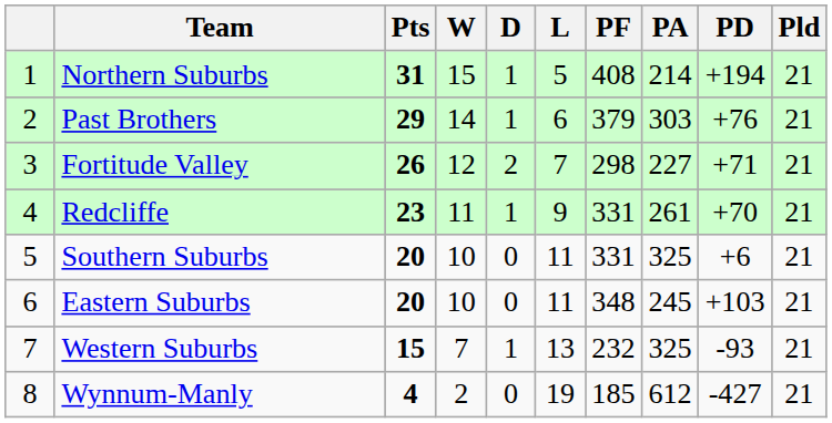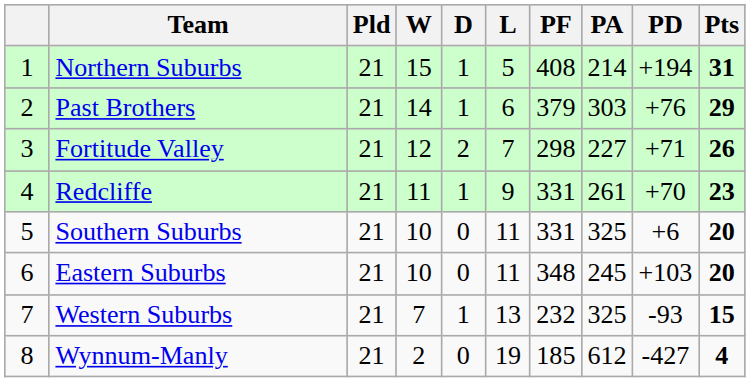columns swapped: Pld <-> Pts
